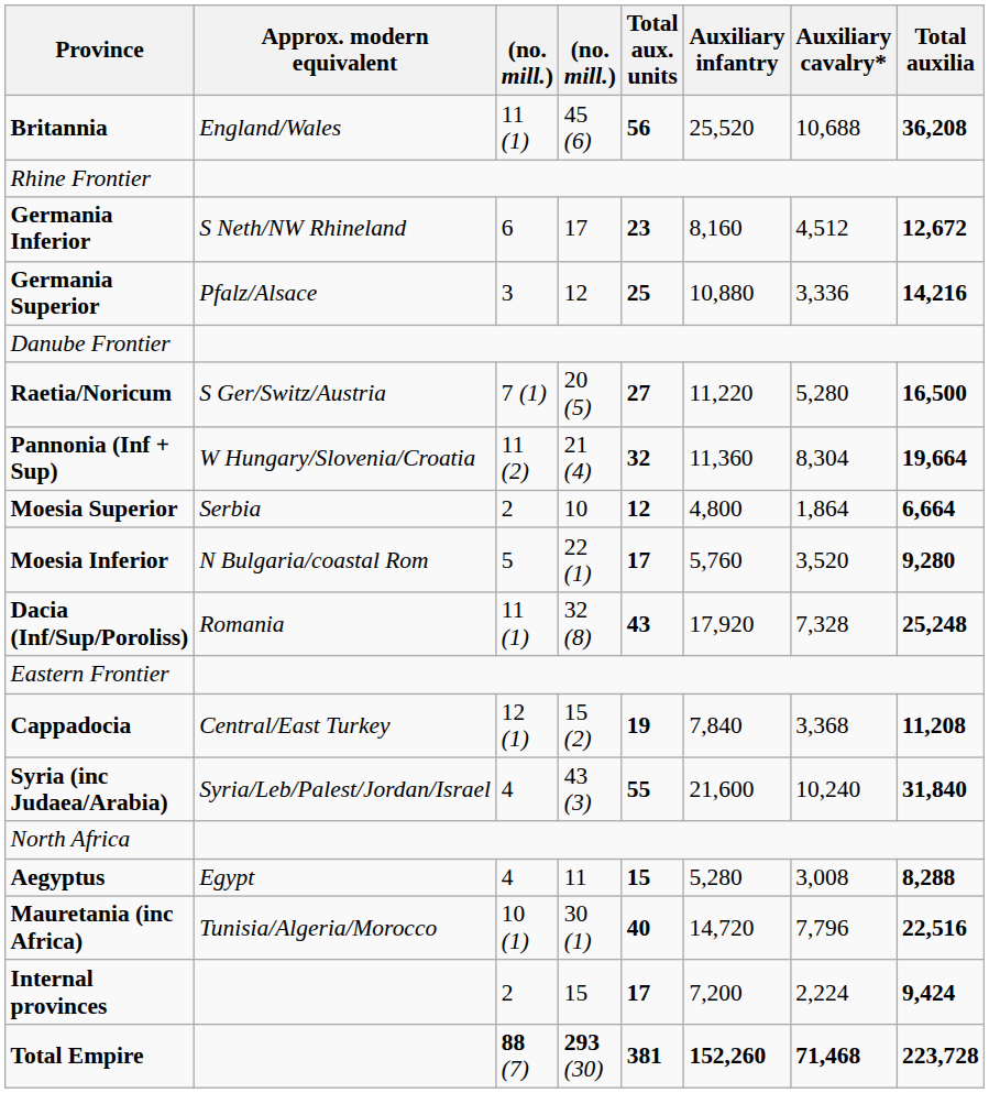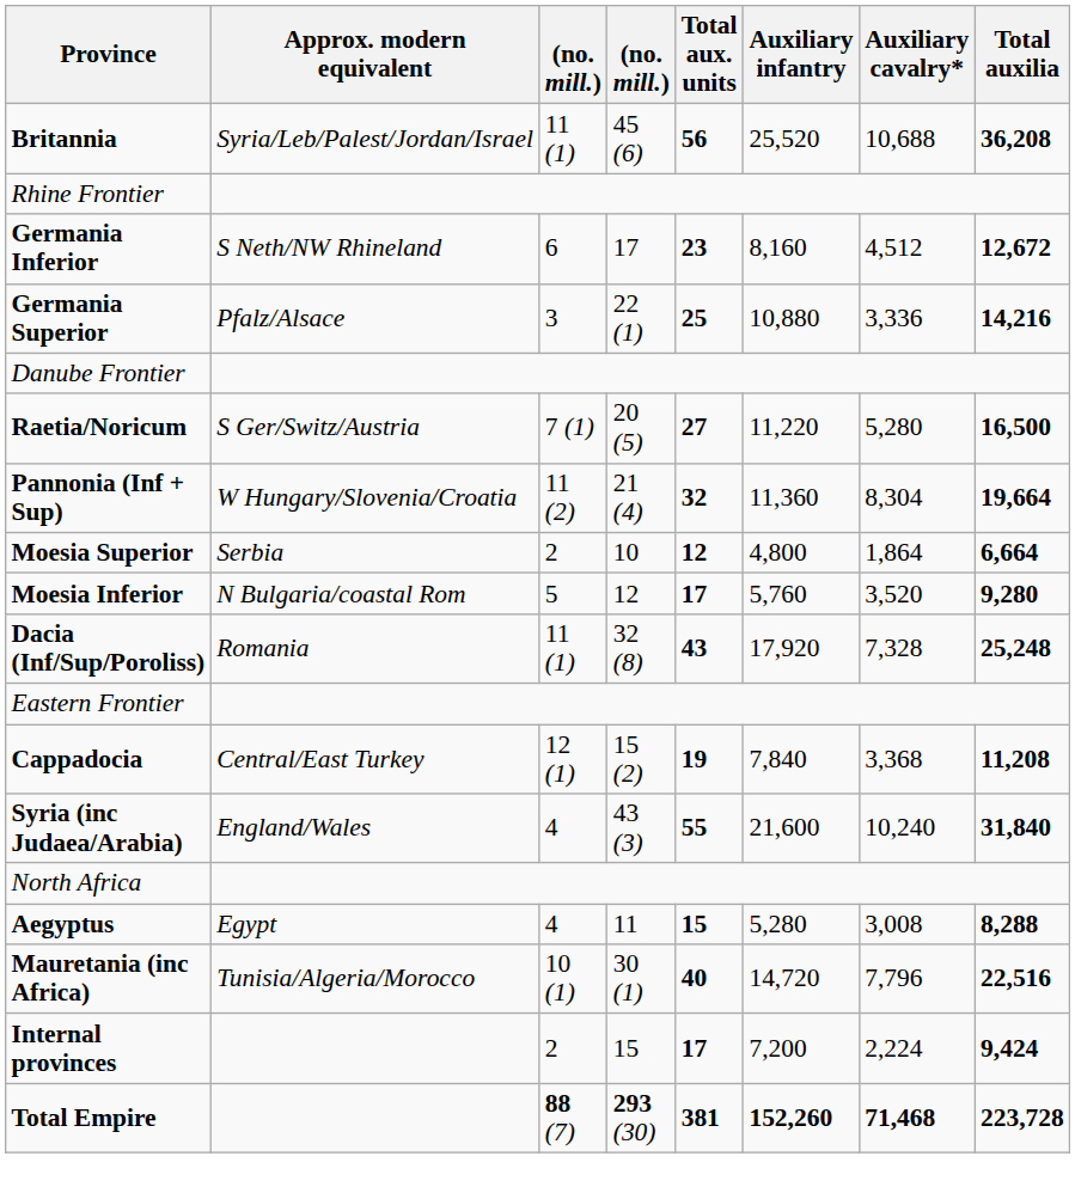Britannia | Approx. modern equivalent: England/Wales -> Syria/Leb/Palest/Jordan/Israel
Germania Superior | column 4: 12 -> 22 (1)
Moesia Inferior | column 4: 22 (1) -> 12
Syria (inc Judaea/Arabia) | Approx. modern equivalent: Syria/Leb/Palest/Jordan/Israel -> England/Wales
